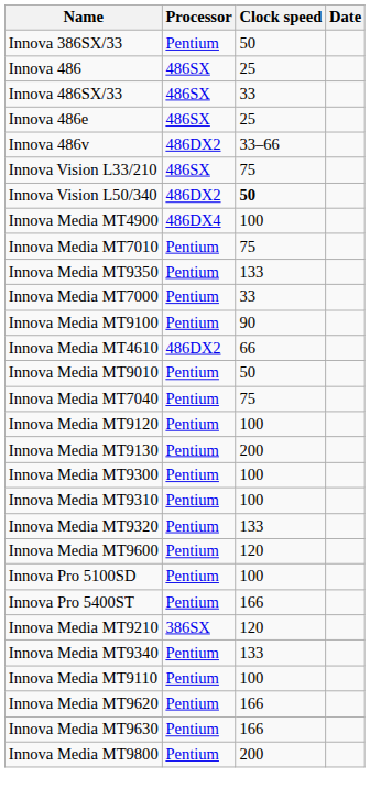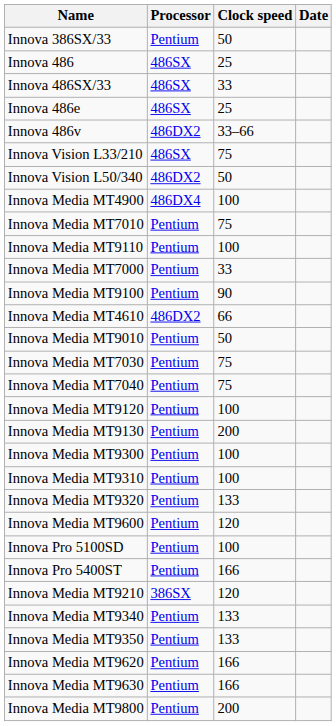Innova Vision L50/340 | Clock speed: bold -> normal
rows swapped: Innova Media MT9110 <-> Innova Media MT9350
+ row: Innova Media MT7030 | Pentium | 75
